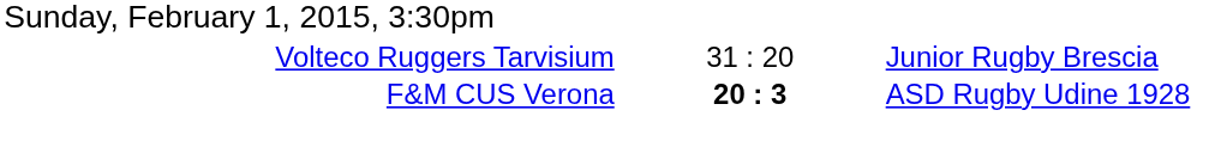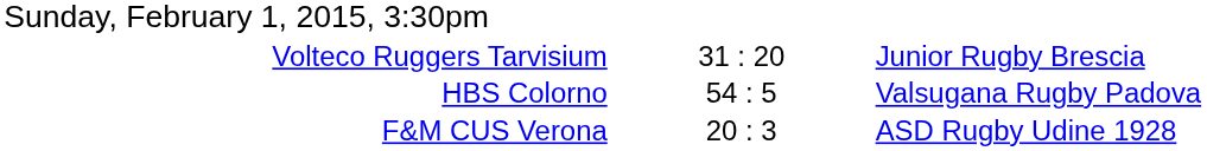+ row: HBS Colorno | 54 : 5 | Valsugana Rugby Padova
F&M CUS Verona | column 2: bold -> normal
